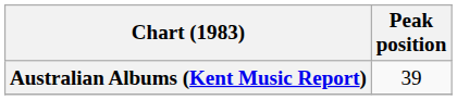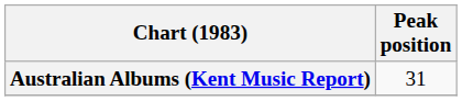Australian Albums (Kent Music Report) | Peak position: 39 -> 31
